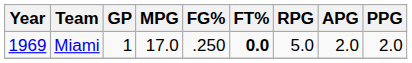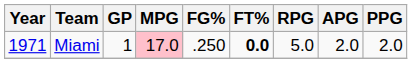Miami | Year: 1969 -> 1971
Miami | MPG: no background -> pink background
